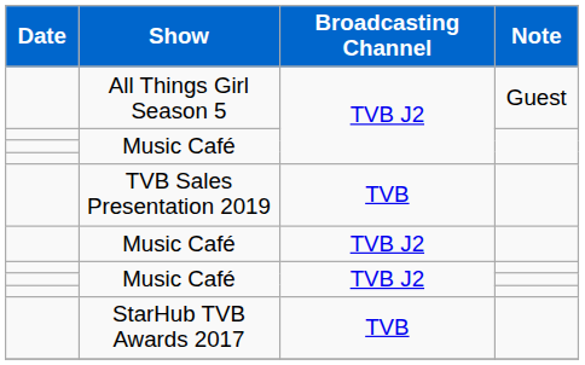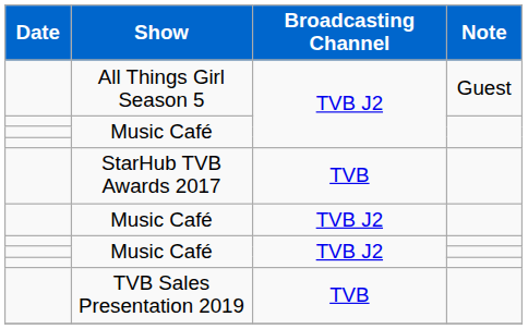rows swapped: StarHub TVB Awards 2017 <-> TVB Sales Presentation 2019
